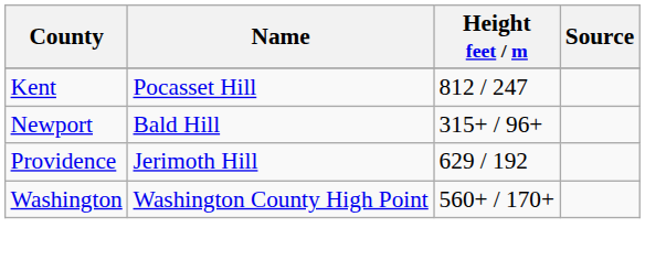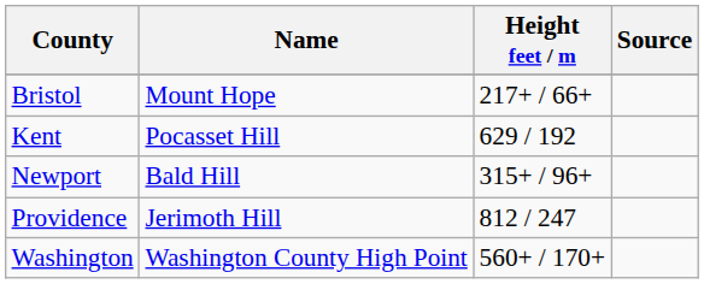+ row: Bristol | Mount Hope | 217+ / 66+
Kent | Height feet / m: 812 / 247 -> 629 / 192
Providence | Height feet / m: 629 / 192 -> 812 / 247
